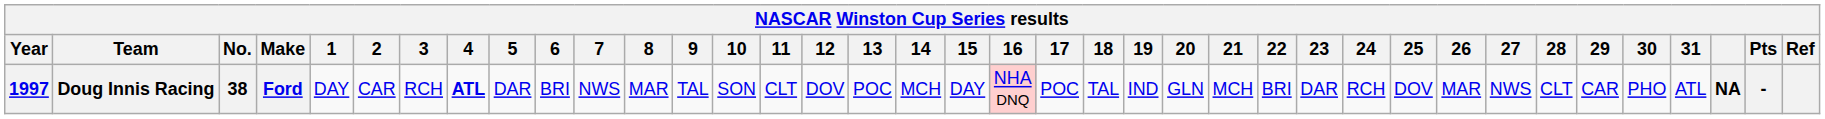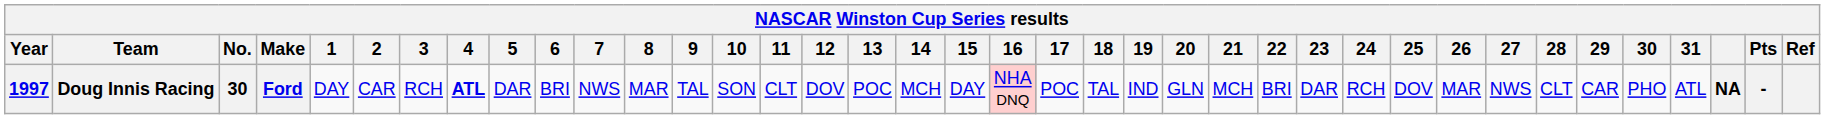Doug Innis Racing | No.: 38 -> 30
